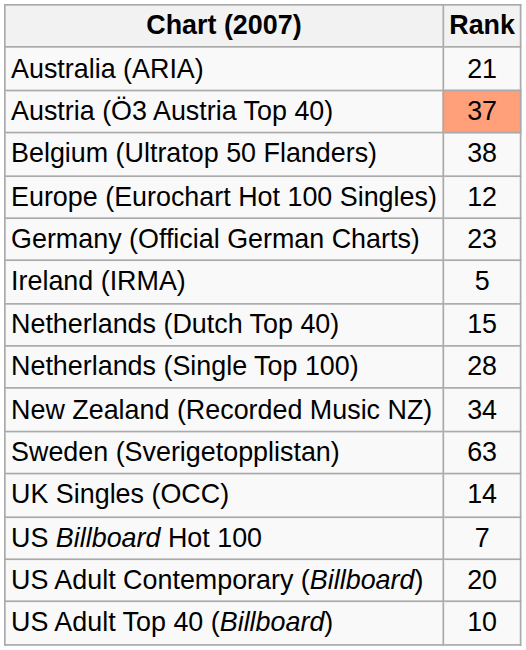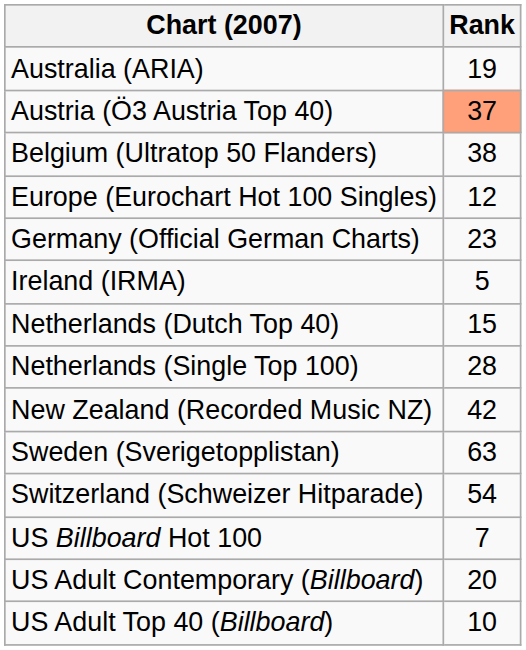Australia (ARIA) | Rank: 21 -> 19
New Zealand (Recorded Music NZ) | Rank: 34 -> 42
+ row: Switzerland (Schweizer Hitparade) | 54
- row: UK Singles (OCC) | 14
